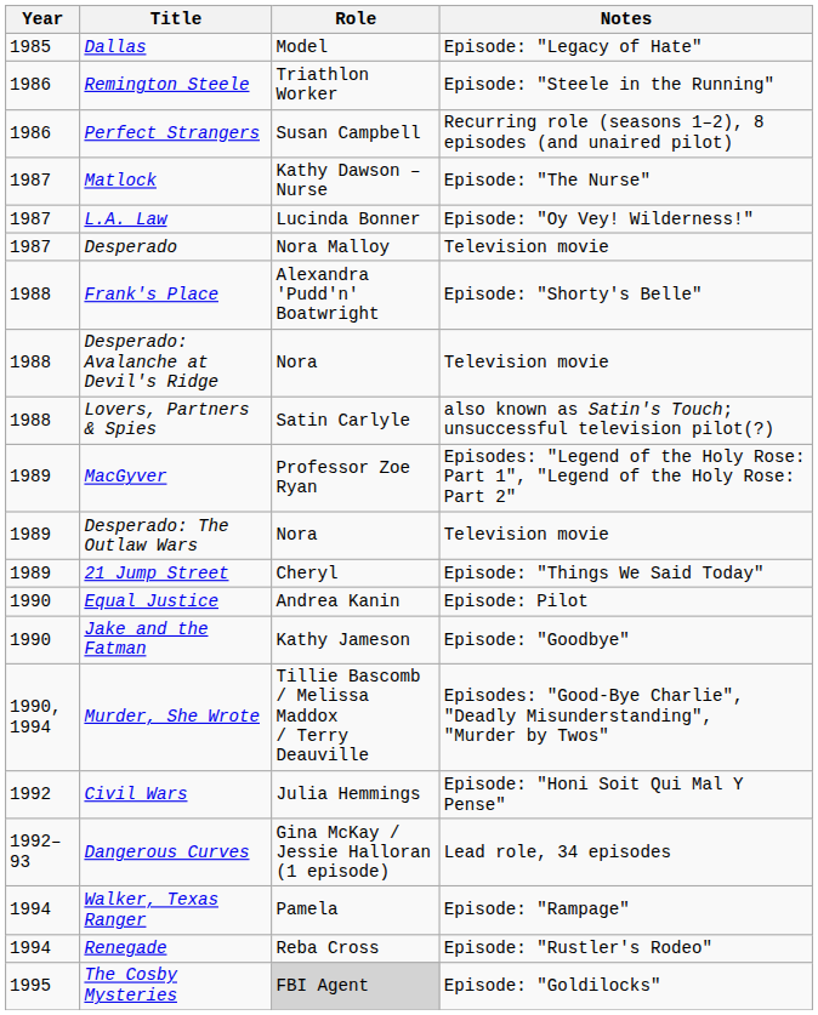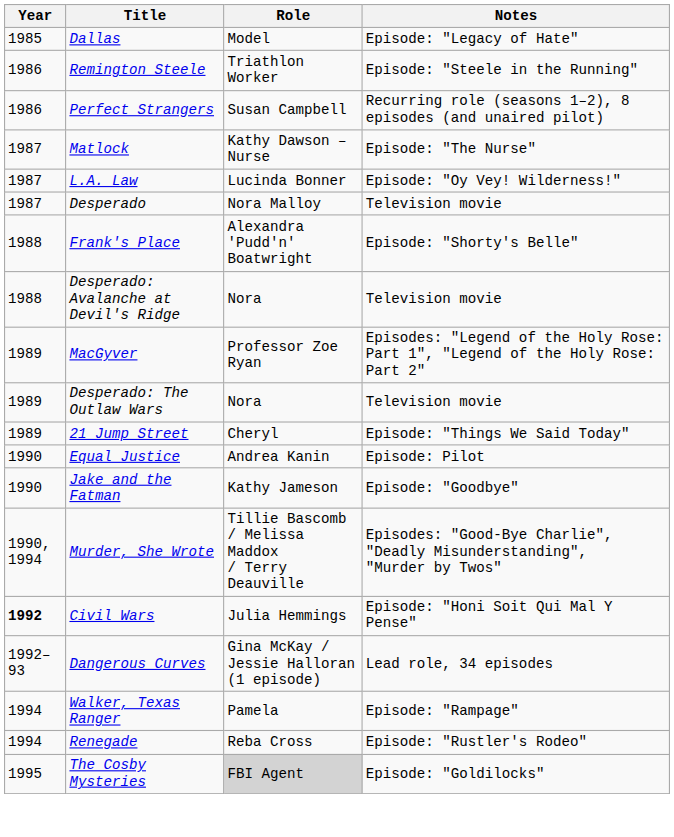- row: 1988 | Lovers, Partners & Spies | Satin Carlyle | also known as Satin's Touch; unsuccessful television pilot(?)
Civil Wars | Year: normal -> bold
